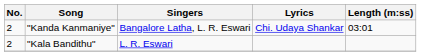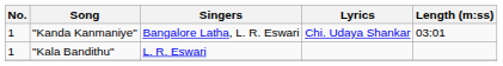"Kanda Kanmaniye" | No.: 2 -> 1
"Kala Bandithu" | No.: 2 -> 1
